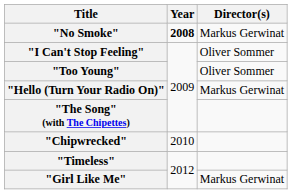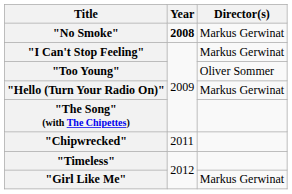"I Can't Stop Feeling" | Director(s): Oliver Sommer -> Markus Gerwinat
"Chipwrecked" | Year: 2010 -> 2011
